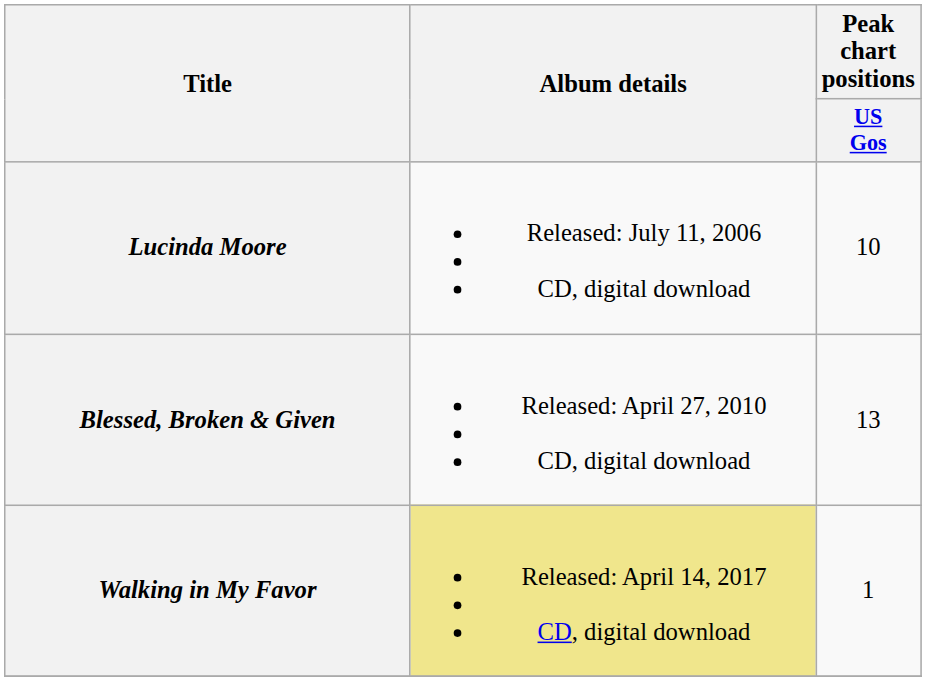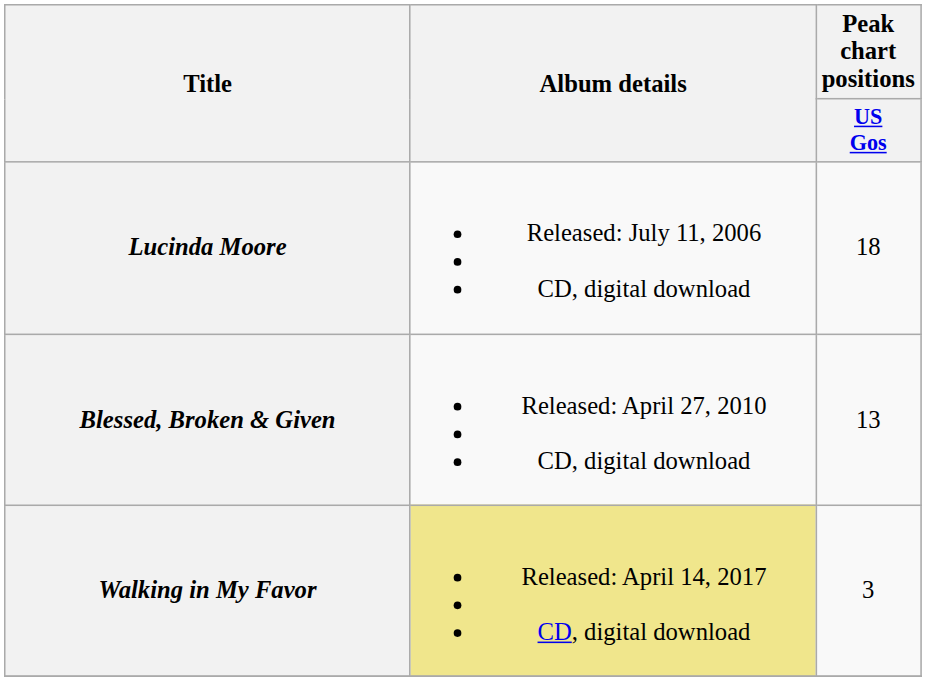Lucinda Moore | Peak chart positions / US Gos: 10 -> 18
Walking in My Favor | Peak chart positions / US Gos: 1 -> 3
